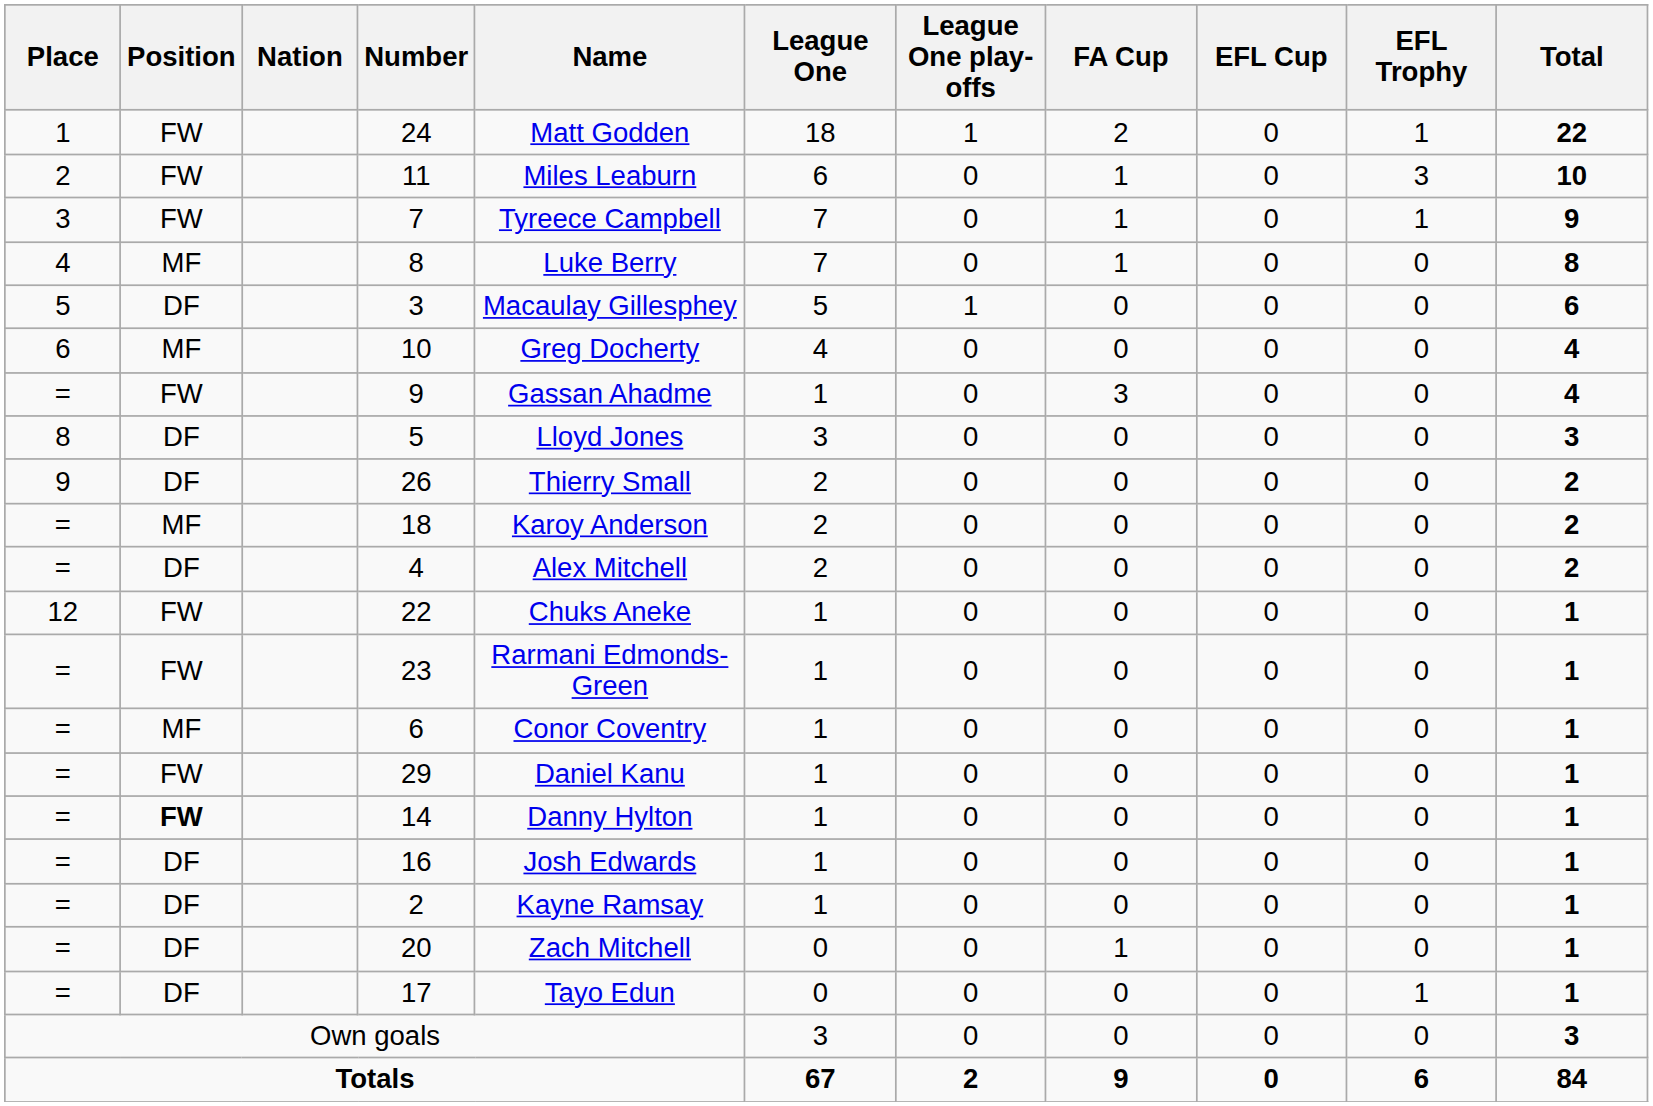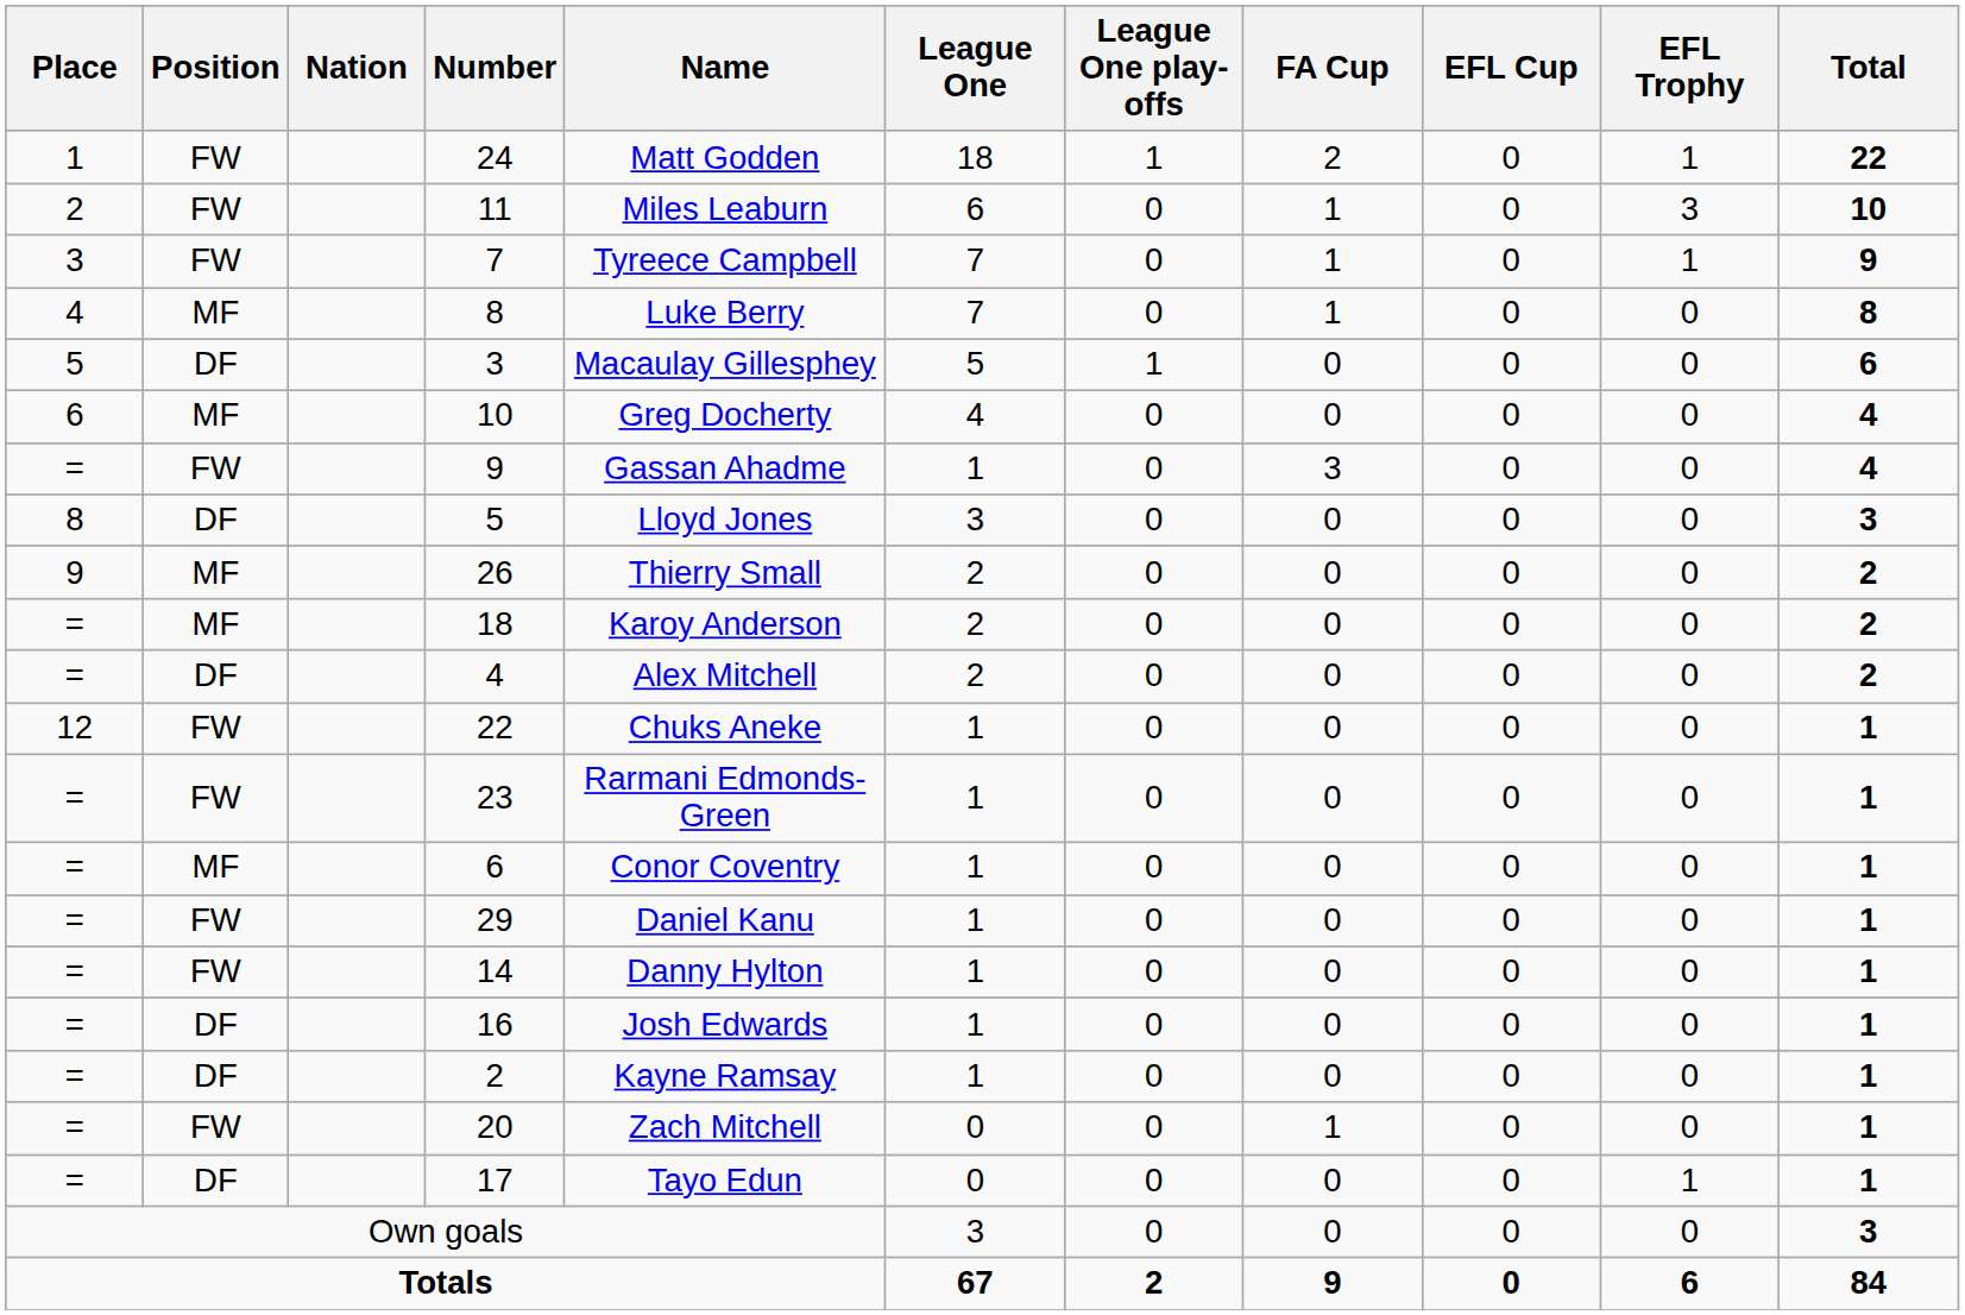26 | Position: DF -> MF
14 | Position: bold -> normal
20 | Position: DF -> FW
